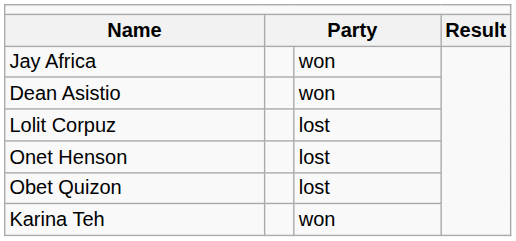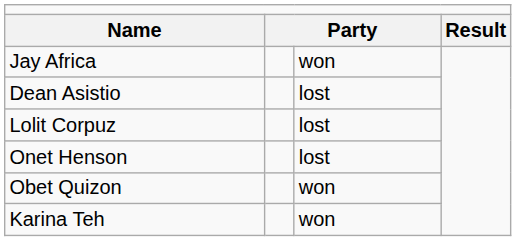Dean Asistio | column 3: won -> lost
Obet Quizon | column 3: lost -> won
